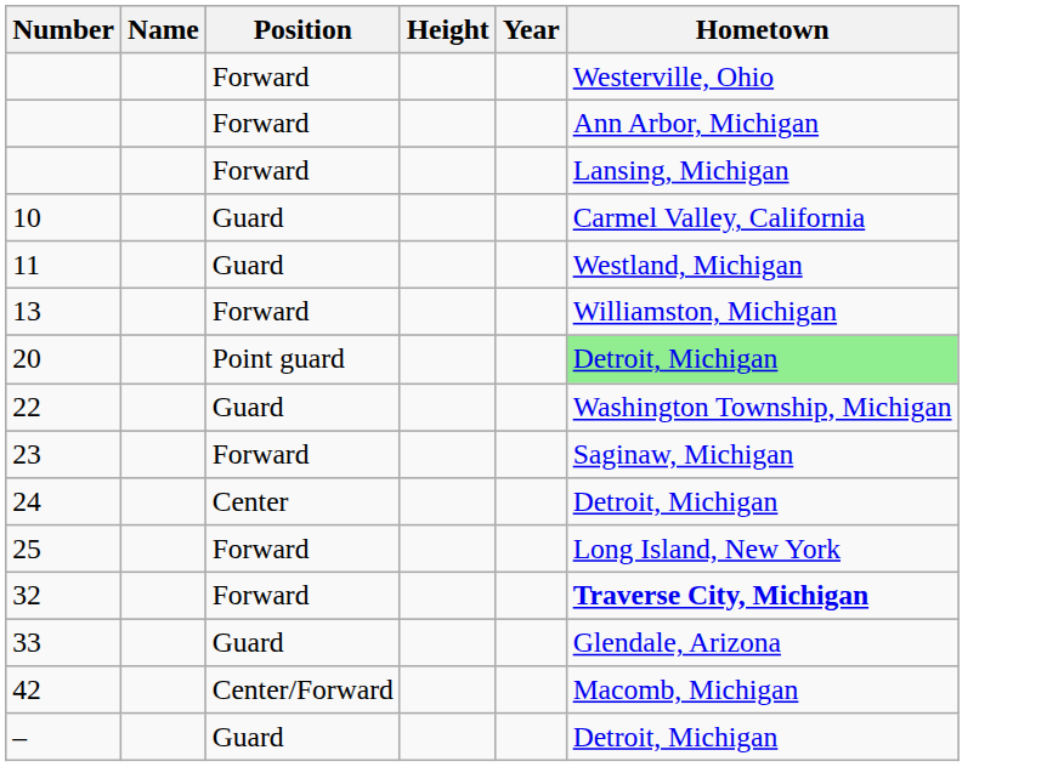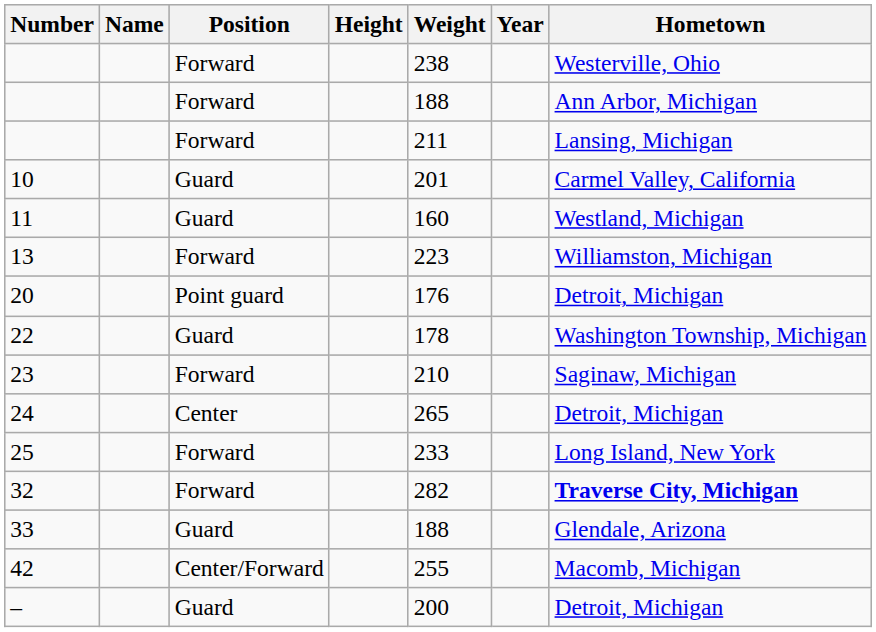+ column: Weight | 238 | 188 | 211 | 201 | 160 | 223 | 176 | 178 | 210 | 265 | 233 | 282 | 188 | 255 | 200
20 | Hometown: lightgreen background -> no background
